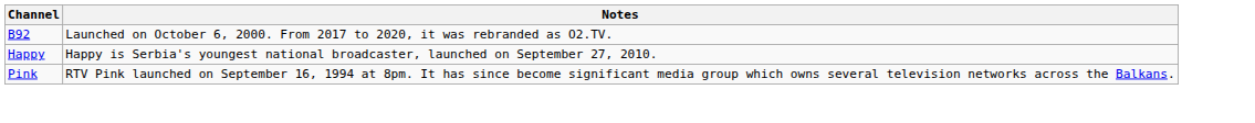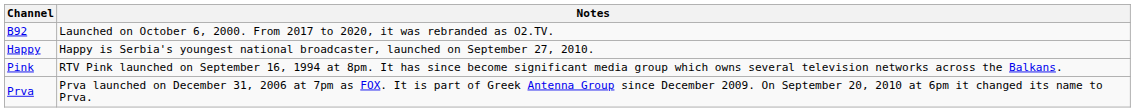+ row: Prva | Prva launched on December 31, 2006 at 7pm as FOX. It is part of Greek Antenna Group since December 2009. On September 20, 2010 at 6pm it changed its name to Prva.
